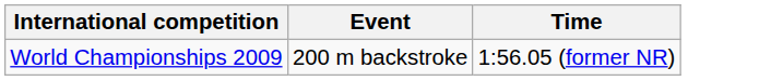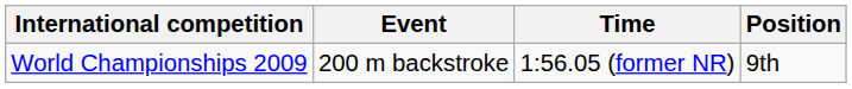+ column: Position | 9th
